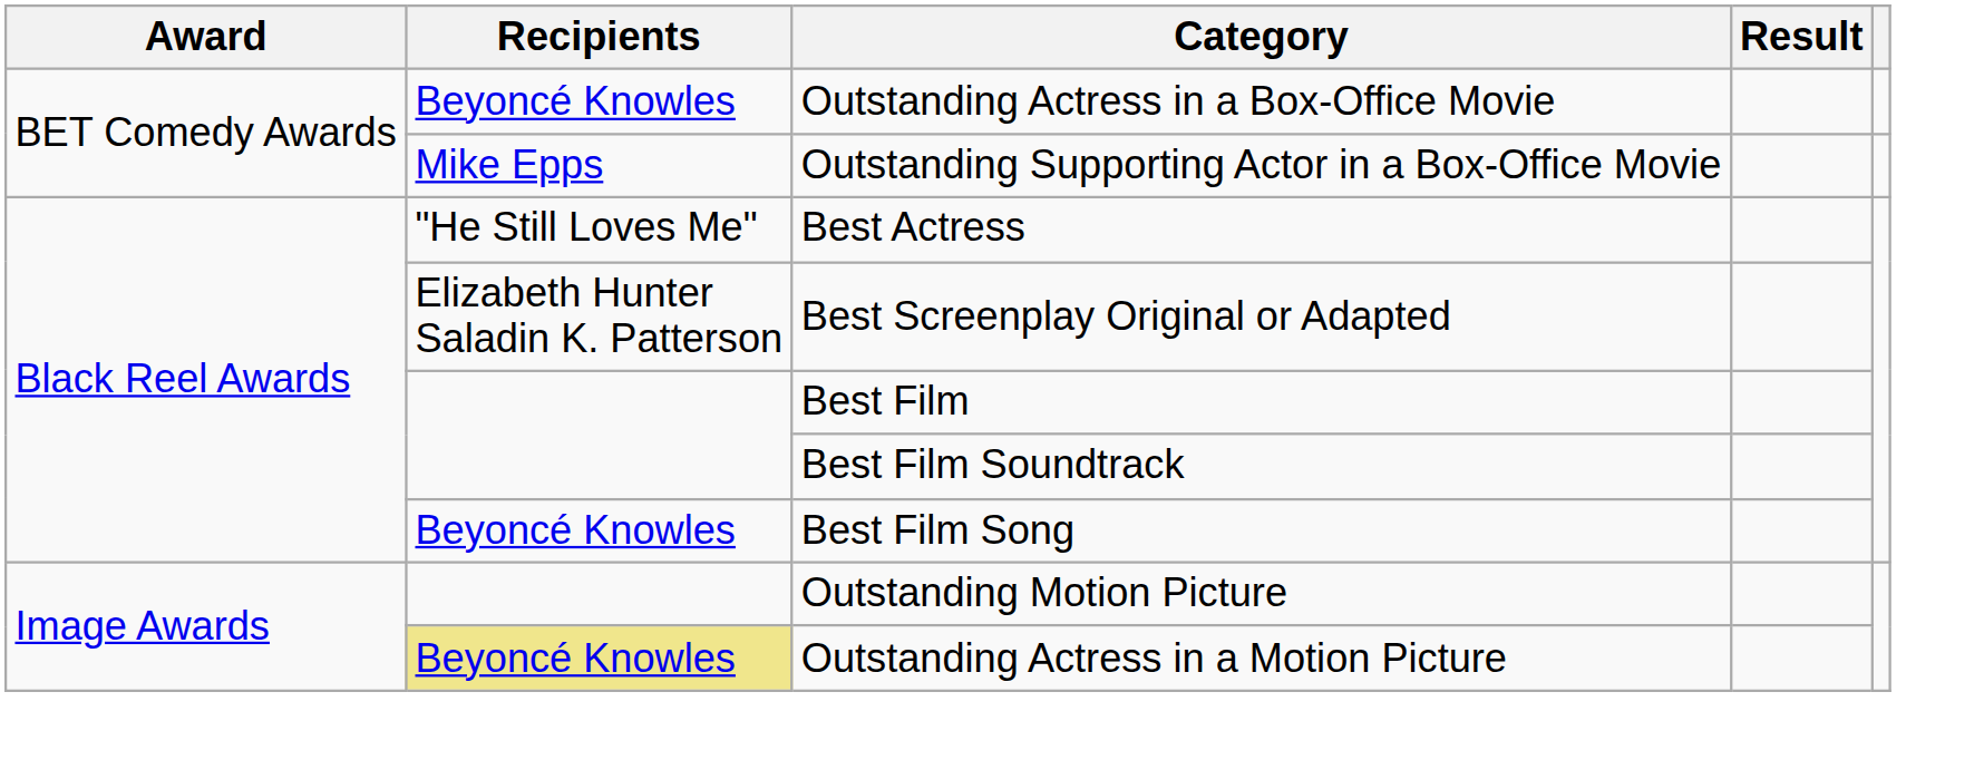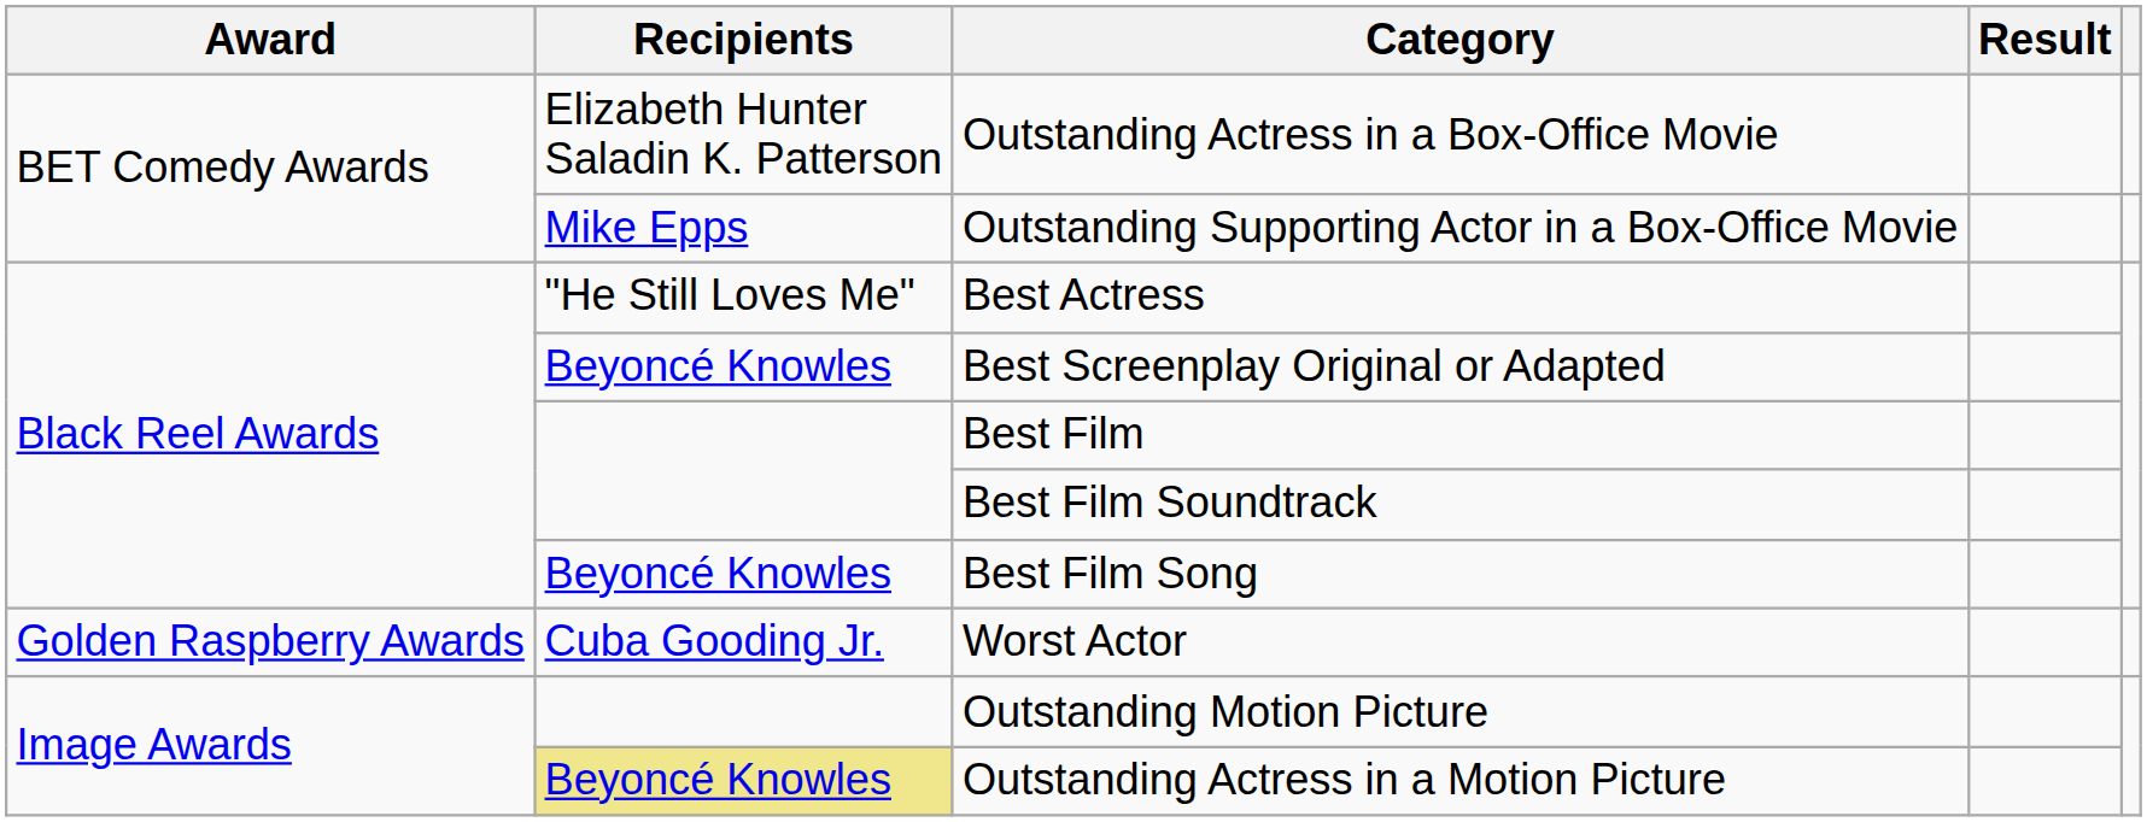Outstanding Actress in a Box-Office Movie | Recipients: Beyoncé Knowles -> Elizabeth Hunter Saladin K. Patterson
Best Screenplay Original or Adapted | Recipients: Elizabeth Hunter Saladin K. Patterson -> Beyoncé Knowles
+ row: Golden Raspberry Awards | Cuba Gooding Jr. | Worst Actor
